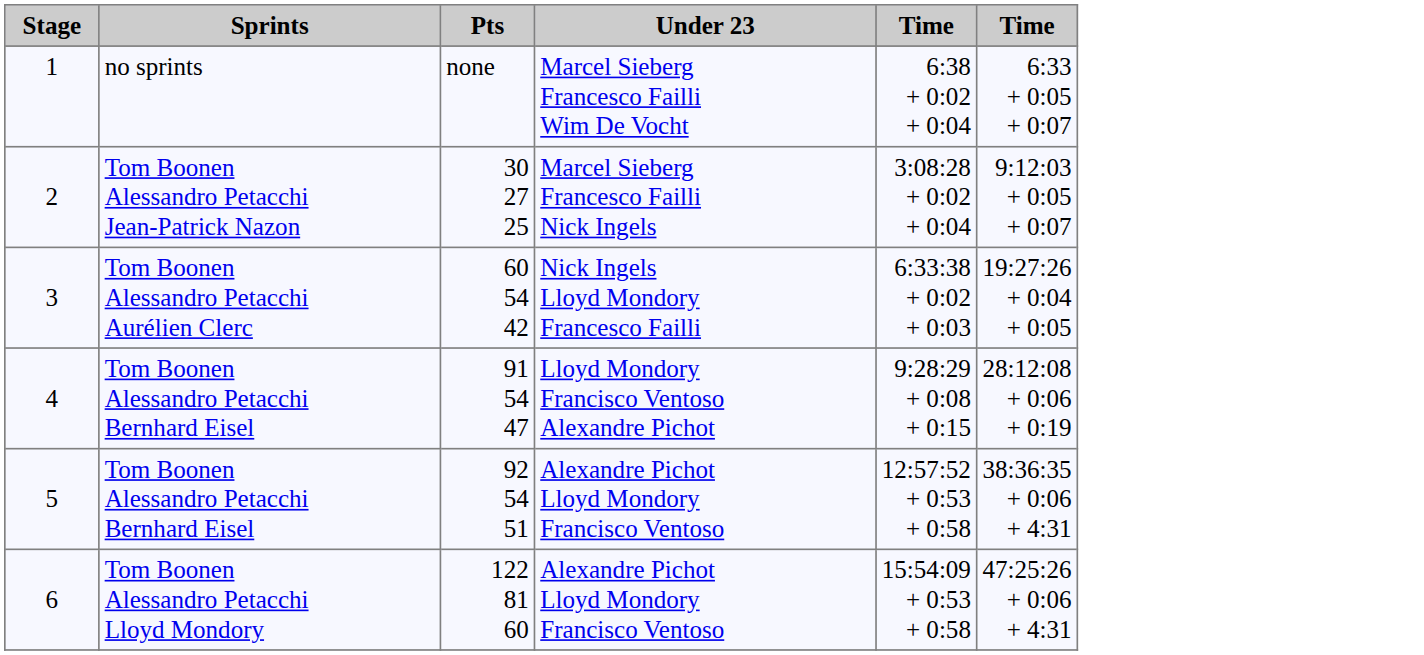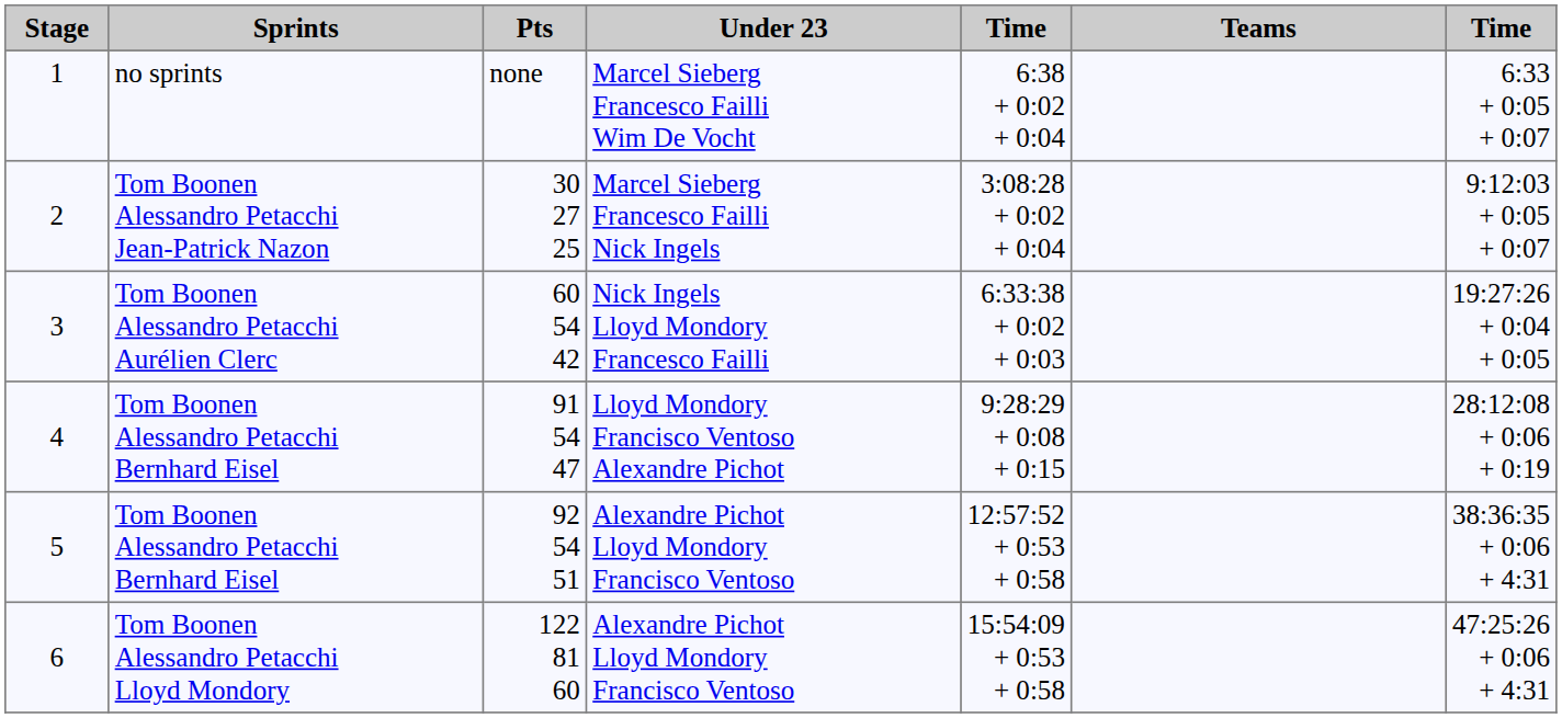+ column: Teams
